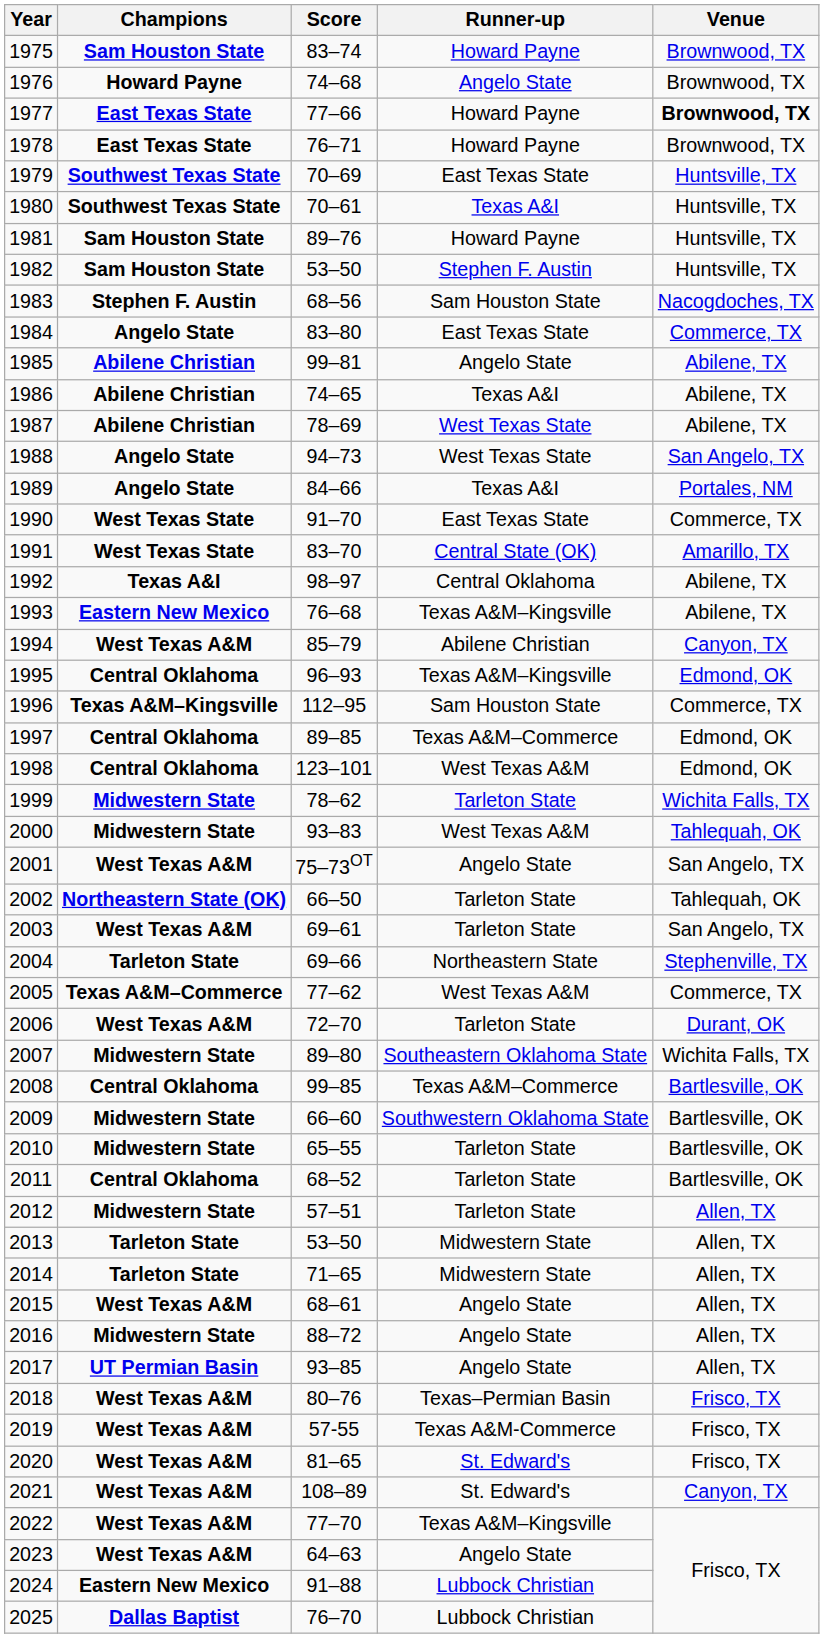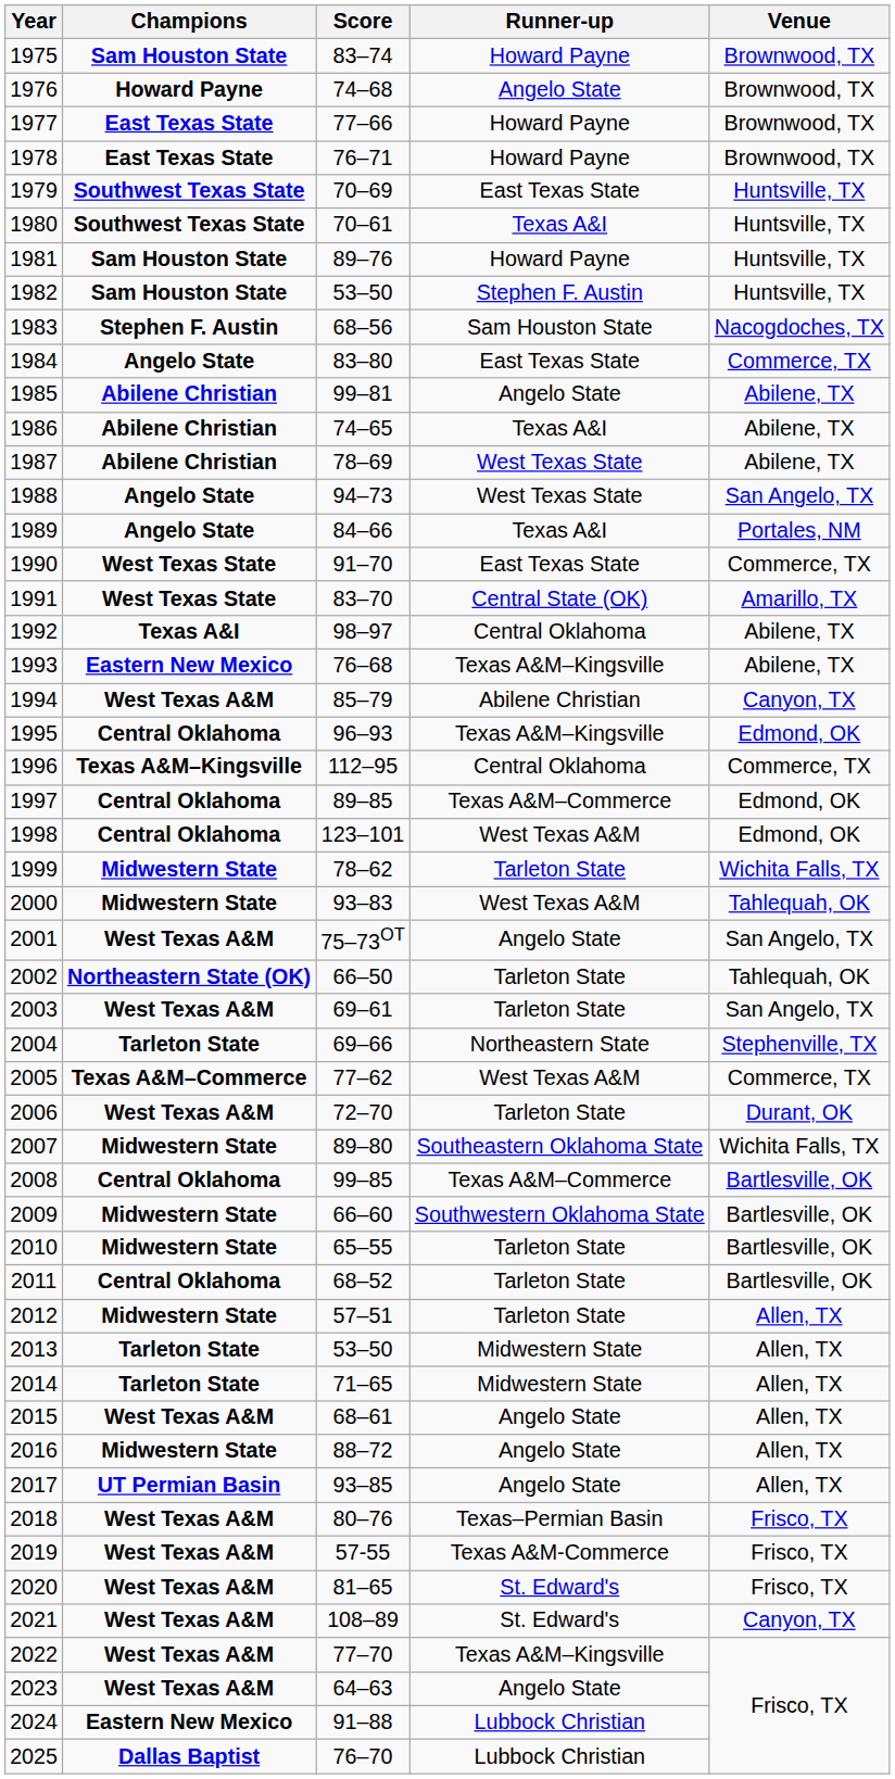1977 | Venue: bold -> normal
1996 | Runner-up: Sam Houston State -> Central Oklahoma
